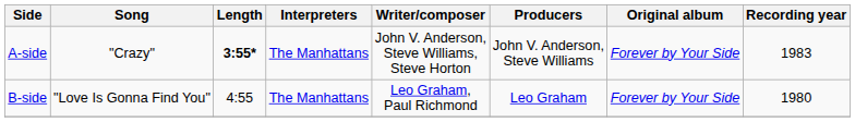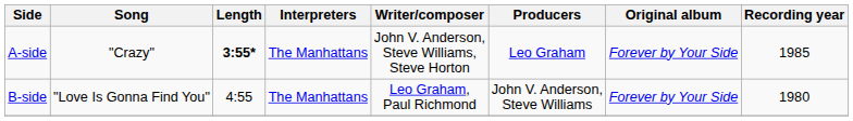A-side | Producers: John V. Anderson, Steve Williams -> Leo Graham
A-side | Recording year: 1983 -> 1985
B-side | Producers: Leo Graham -> John V. Anderson, Steve Williams
